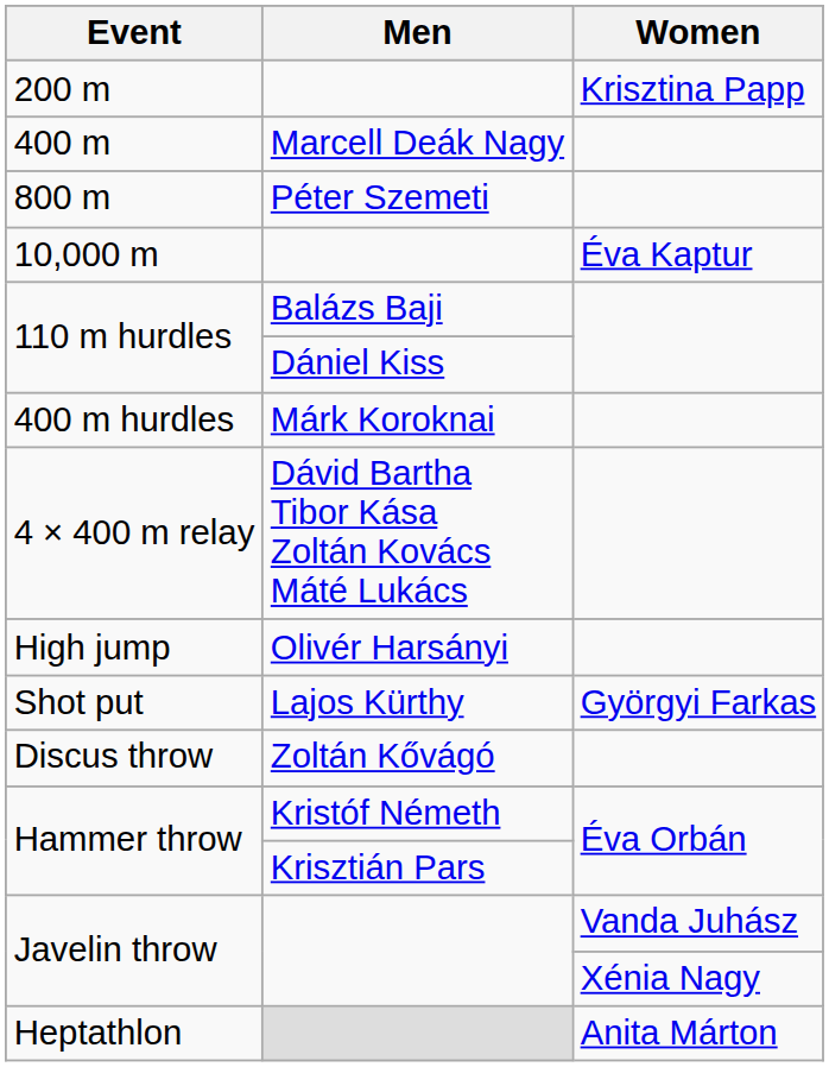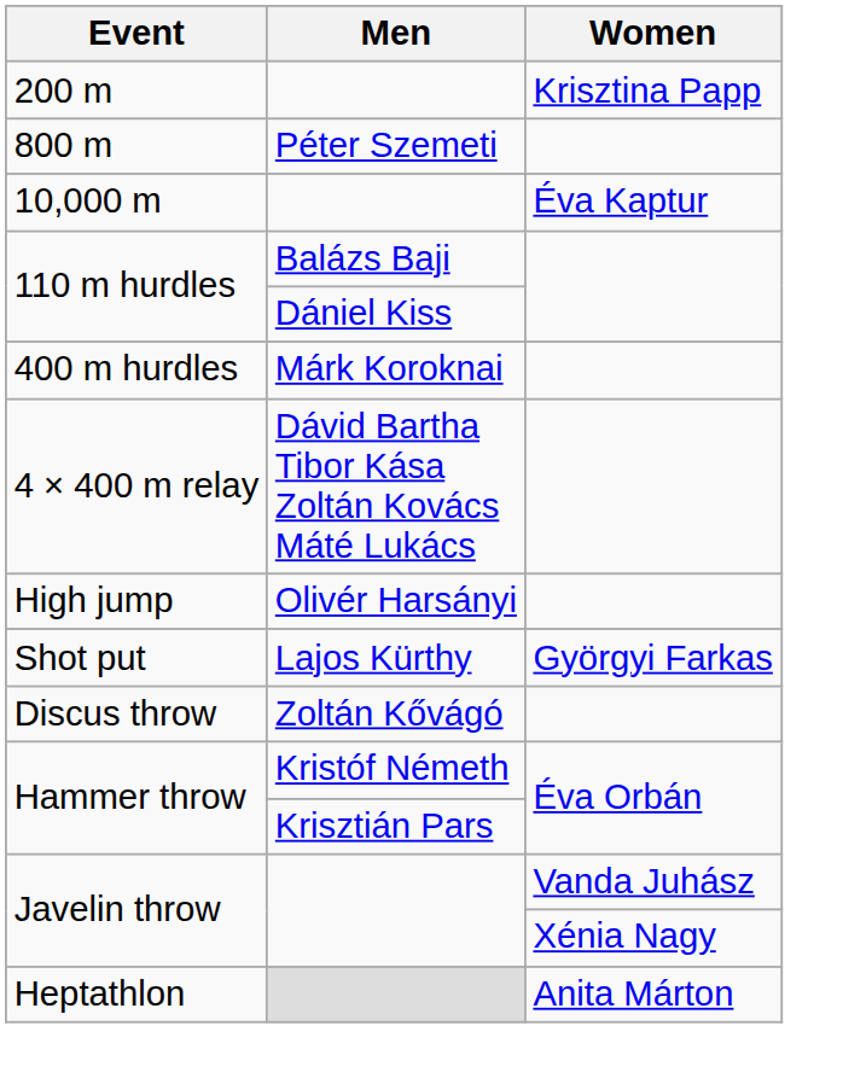- row: 400 m | Marcell Deák Nagy
